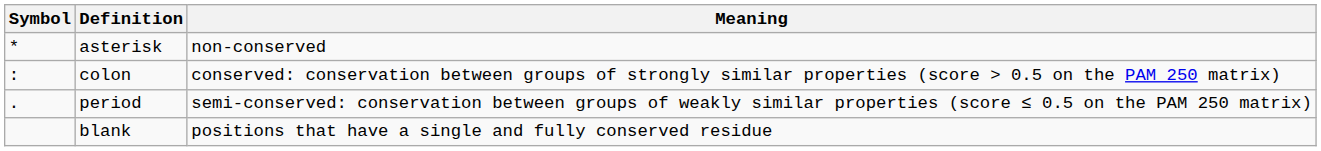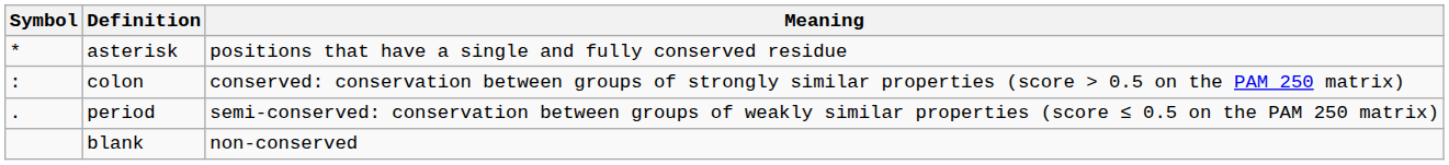asterisk | Meaning: non-conserved -> positions that have a single and fully conserved residue
blank | Meaning: positions that have a single and fully conserved residue -> non-conserved
